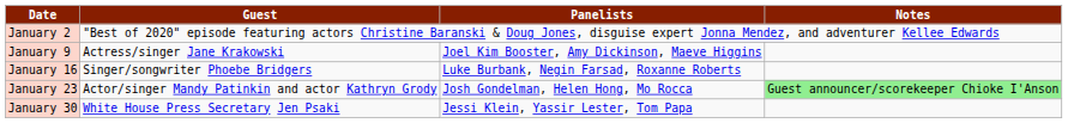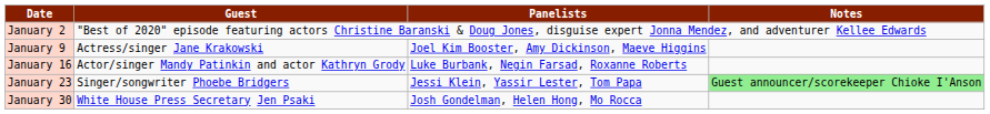January 16 | Guest: Singer/songwriter Phoebe Bridgers -> Actor/singer Mandy Patinkin and actor Kathryn Grody
January 23 | Guest: Actor/singer Mandy Patinkin and actor Kathryn Grody -> Singer/songwriter Phoebe Bridgers
January 23 | Panelists: Josh Gondelman, Helen Hong, Mo Rocca -> Jessi Klein, Yassir Lester, Tom Papa
January 30 | Panelists: Jessi Klein, Yassir Lester, Tom Papa -> Josh Gondelman, Helen Hong, Mo Rocca
